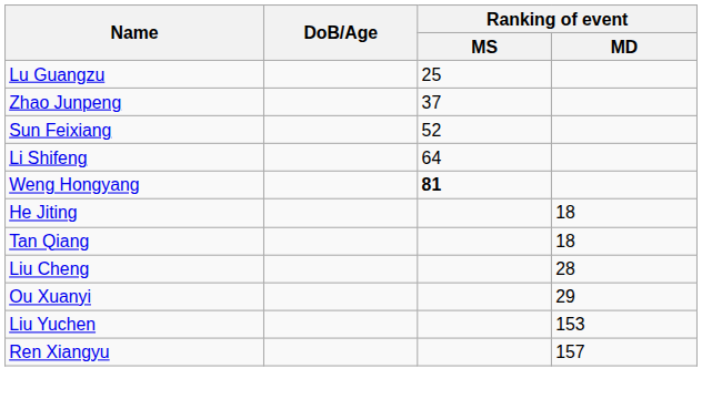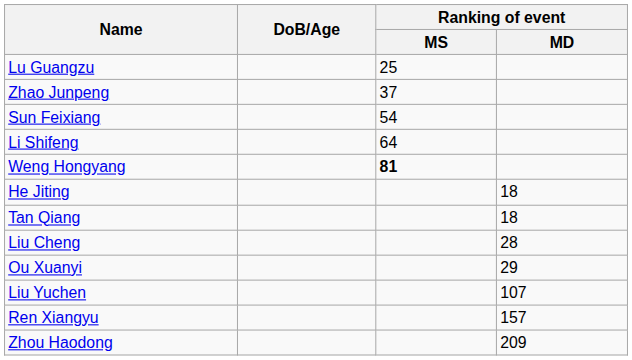Sun Feixiang | Ranking of event / MS: 52 -> 54
Liu Yuchen | Ranking of event / MD: 153 -> 107
+ row: Zhou Haodong | 209
